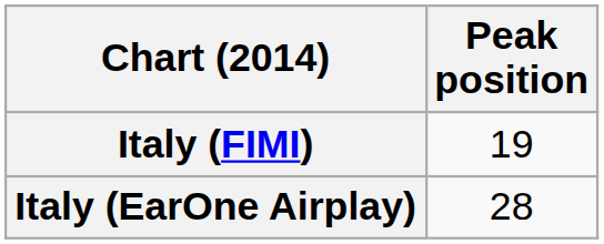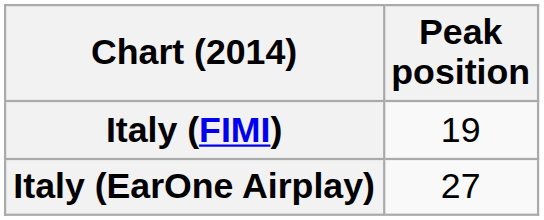Italy (EarOne Airplay) | Peak position: 28 -> 27
